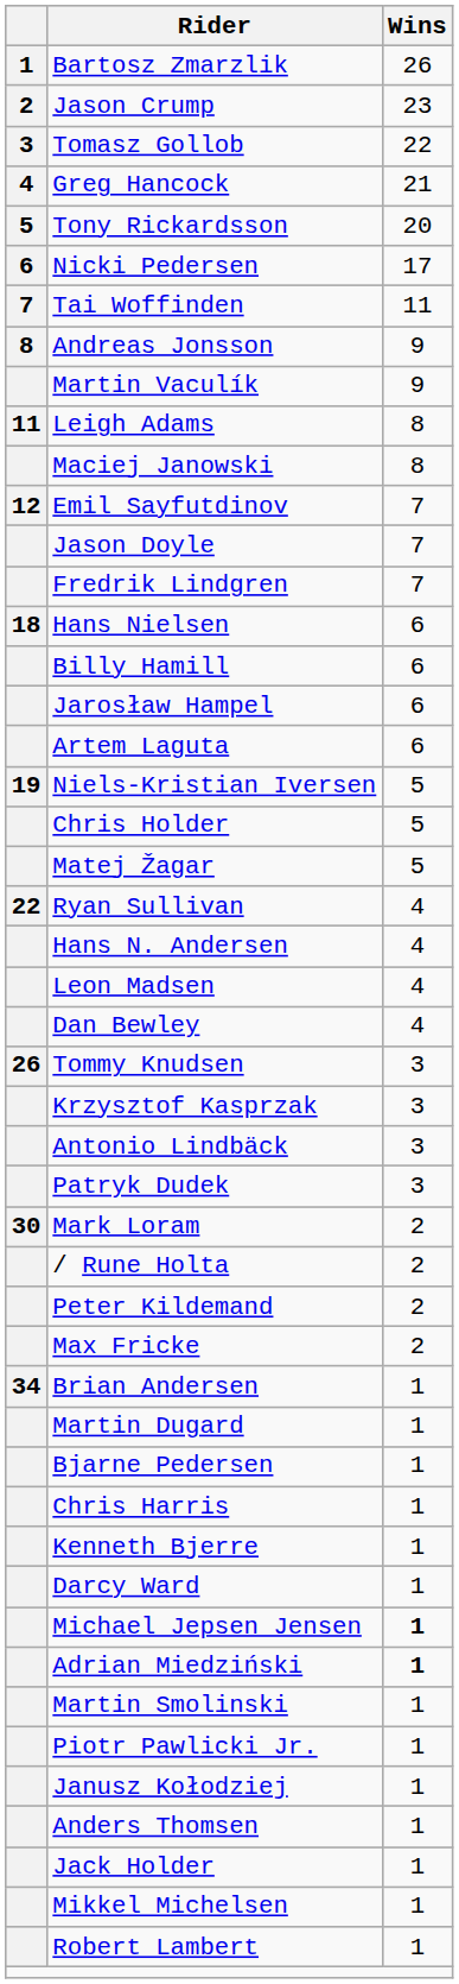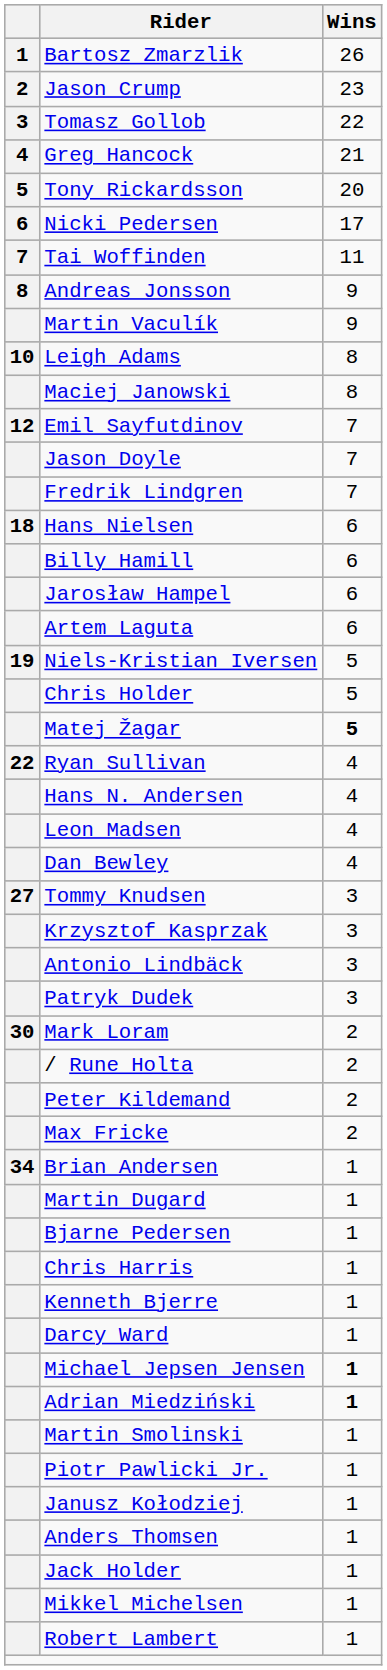Leigh Adams | column 1: 11 -> 10
Matej Žagar | Wins: normal -> bold
Tommy Knudsen | column 1: 26 -> 27
